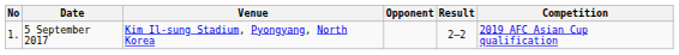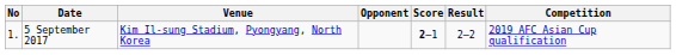+ column: Score | 2–1
